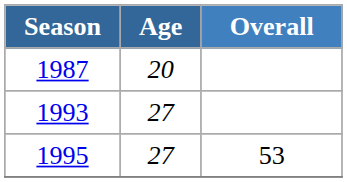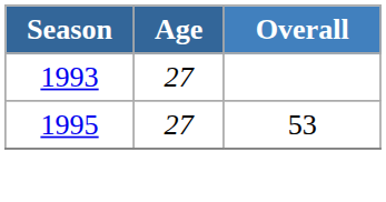- row: 1987 | 20
